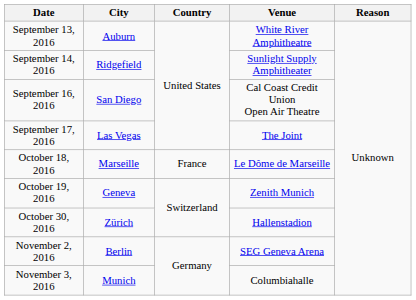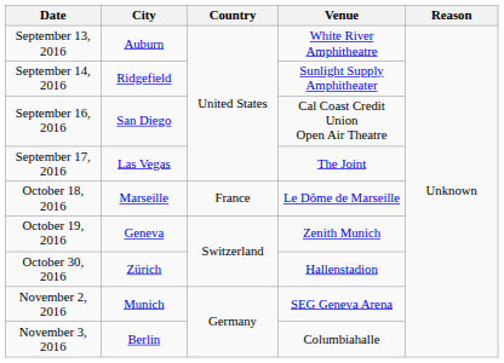November 2, 2016 | City: Berlin -> Munich
November 3, 2016 | City: Munich -> Berlin
